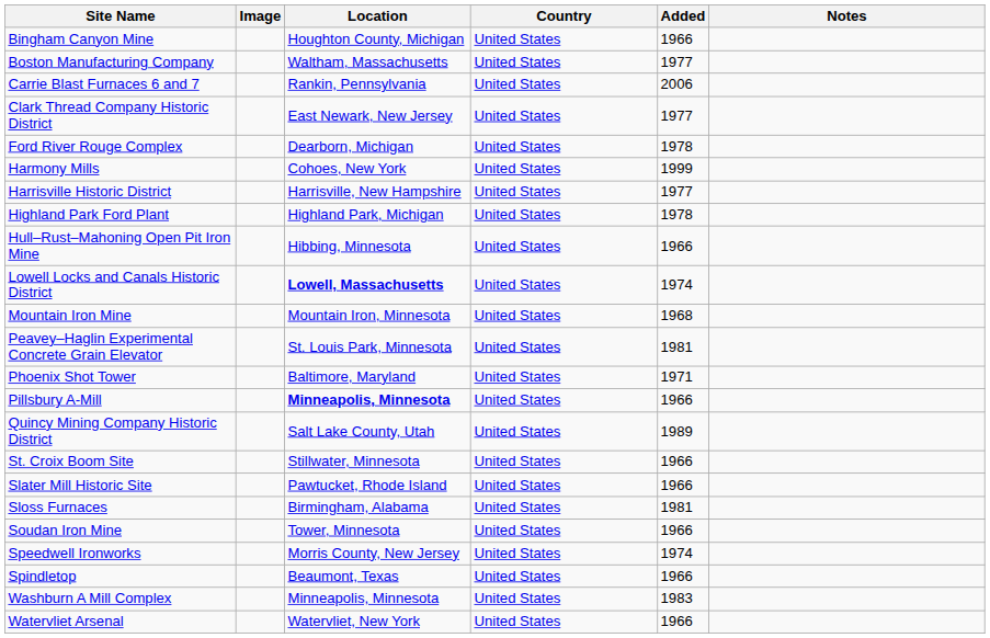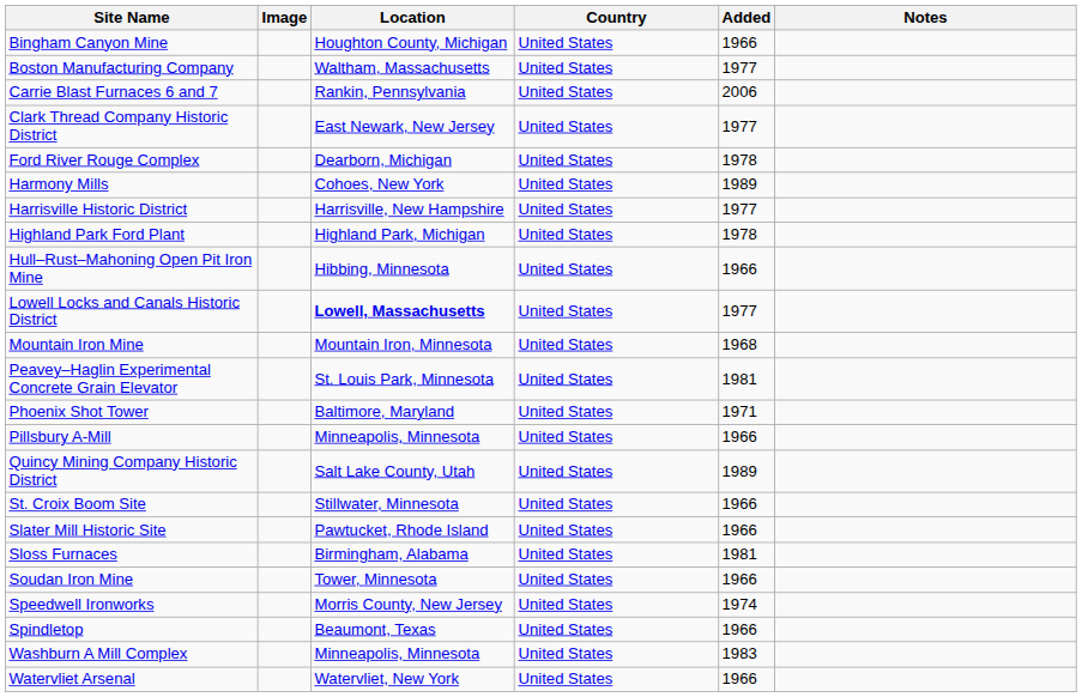Harmony Mills | Added: 1999 -> 1989
Lowell Locks and Canals Historic District | Added: 1974 -> 1977
Pillsbury A-Mill | Location: bold -> normal
